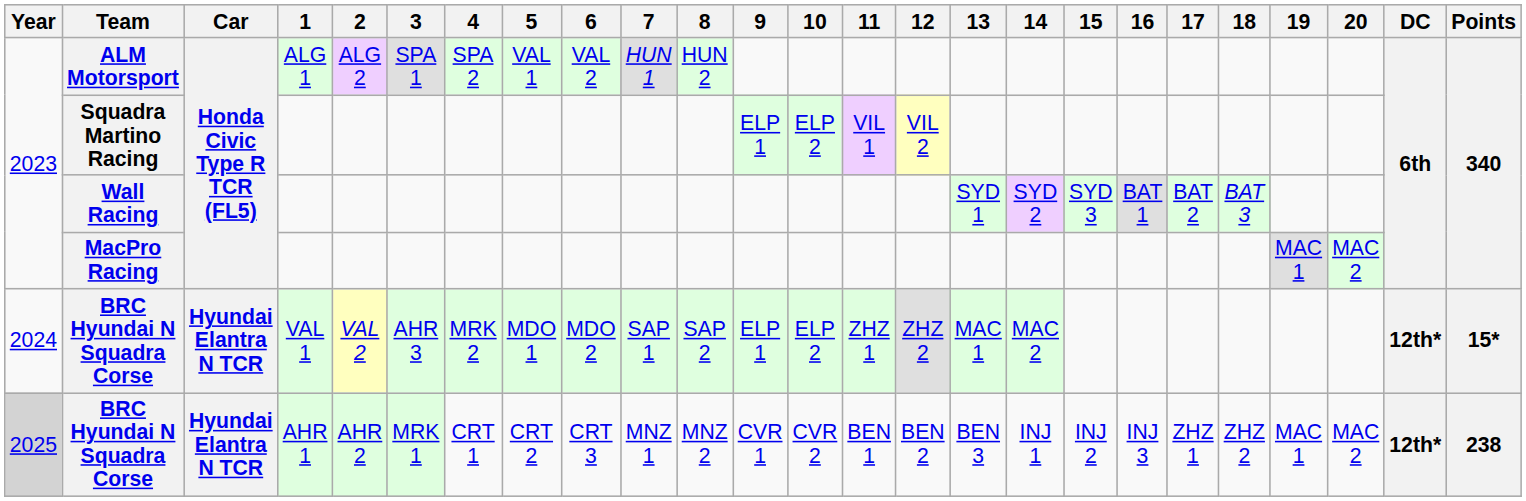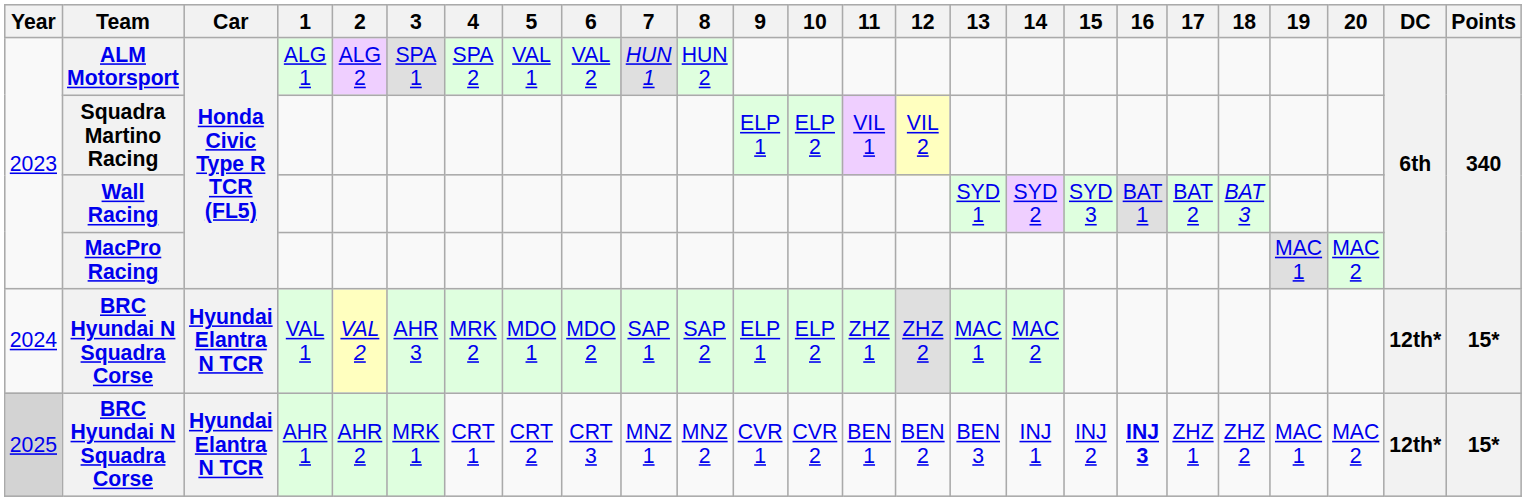BRC Hyundai N Squadra Corse / AHR 1 | 16: normal -> bold
BRC Hyundai N Squadra Corse / AHR 1 | Points: 238 -> 15*
